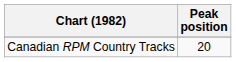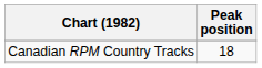Canadian RPM Country Tracks | Peak position: 20 -> 18
